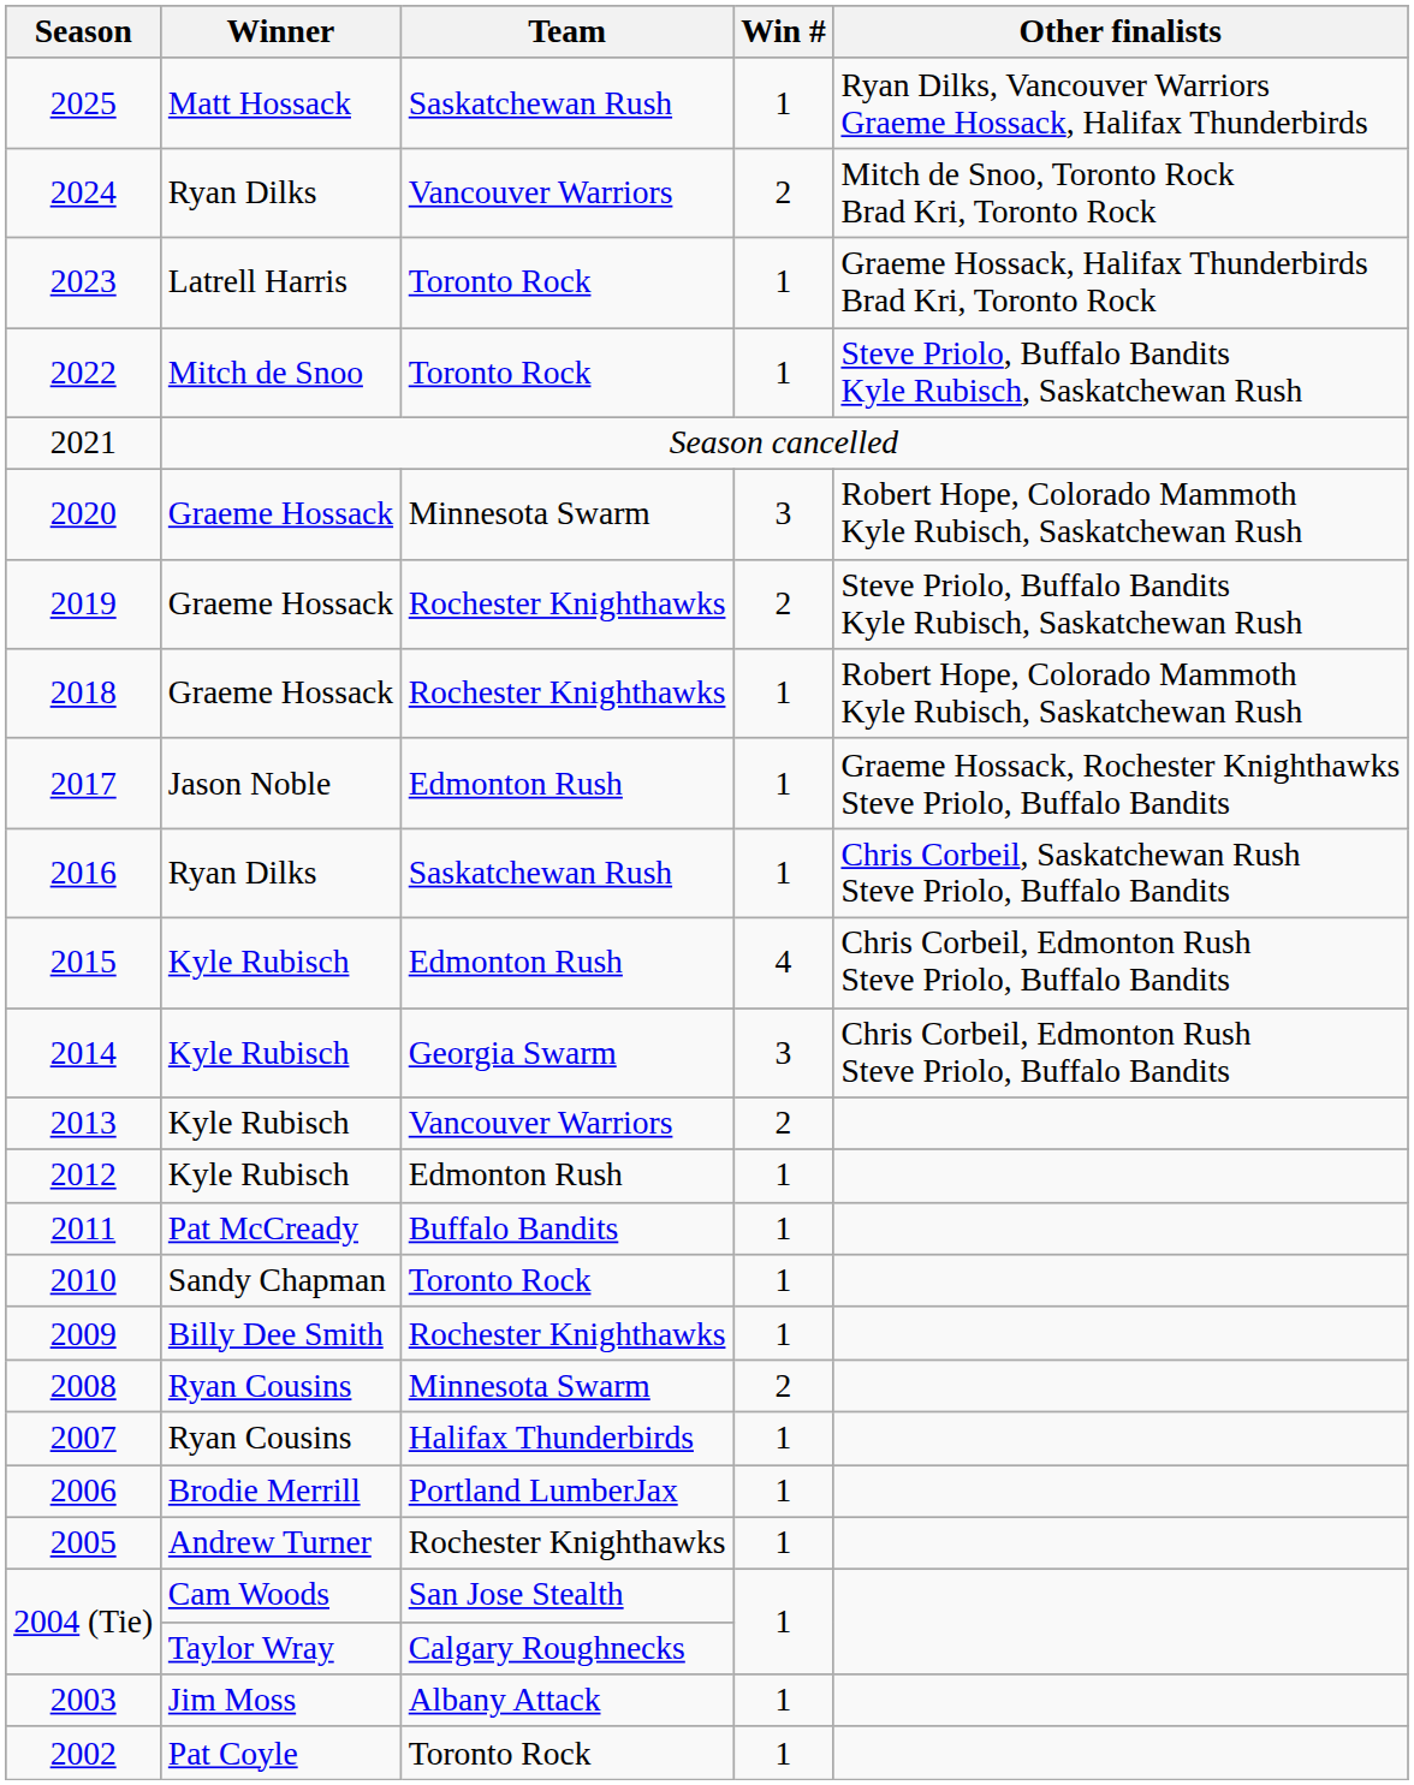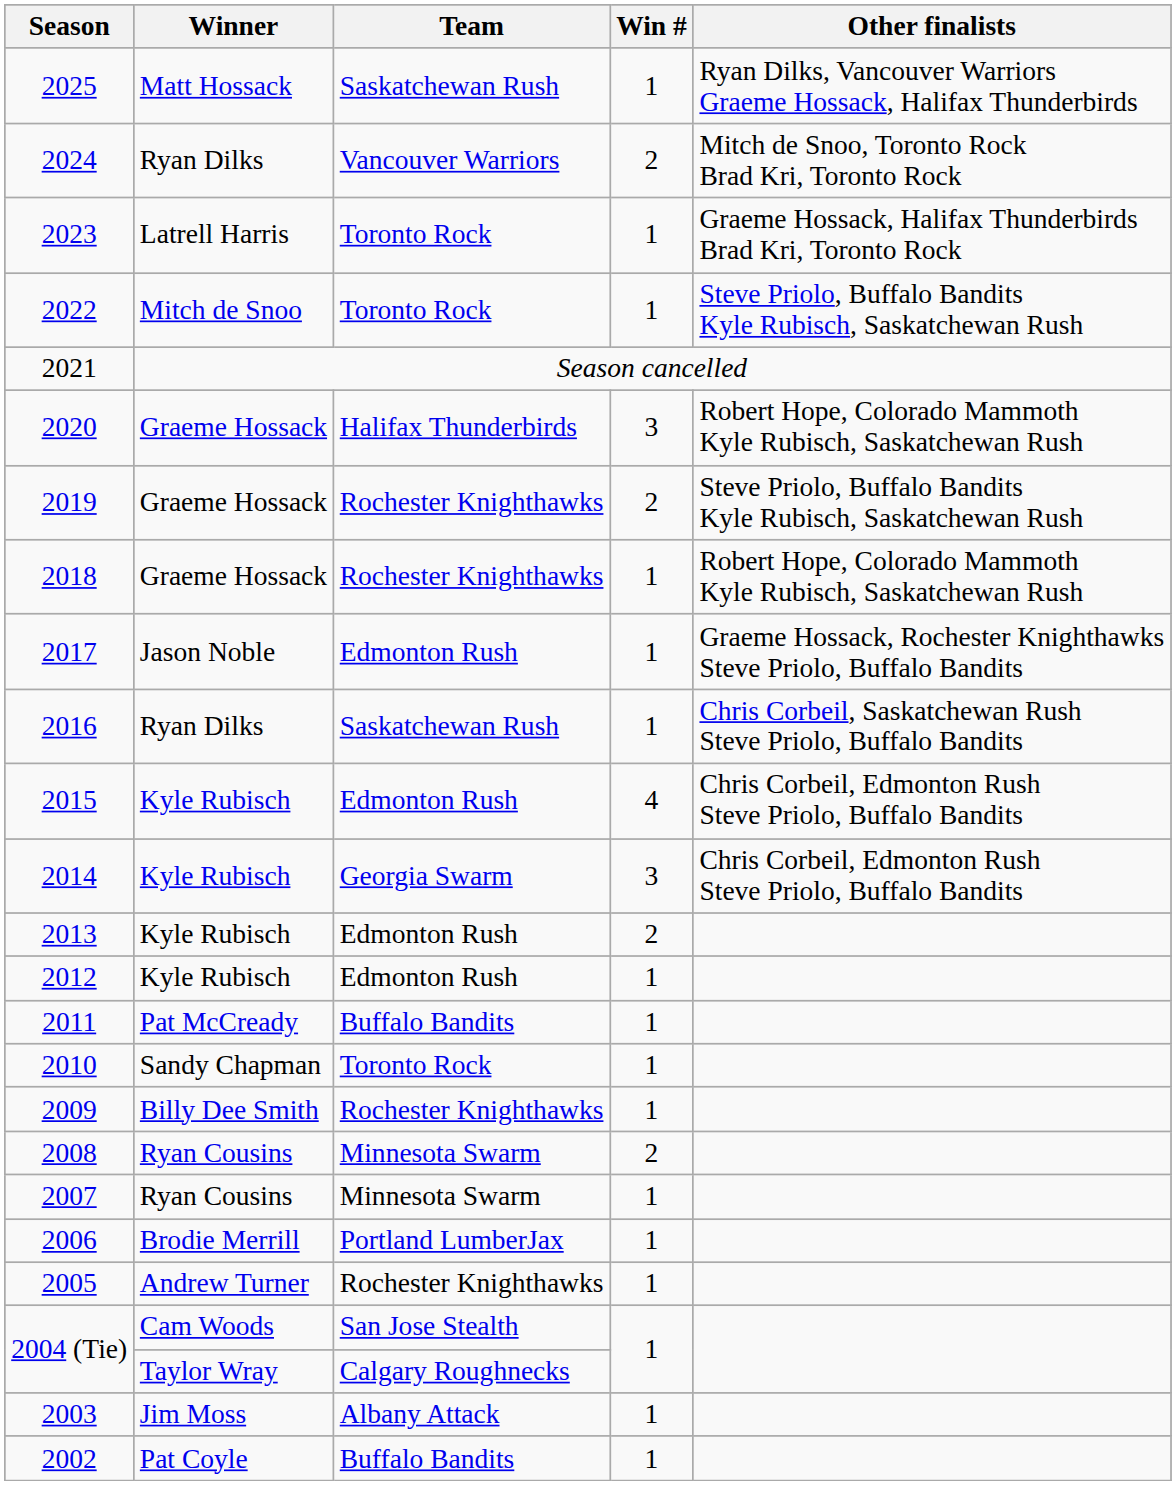2020 | Team: Minnesota Swarm -> Halifax Thunderbirds
2013 | Team: Vancouver Warriors -> Edmonton Rush
2007 | Team: Halifax Thunderbirds -> Minnesota Swarm
2002 | Team: Toronto Rock -> Buffalo Bandits
